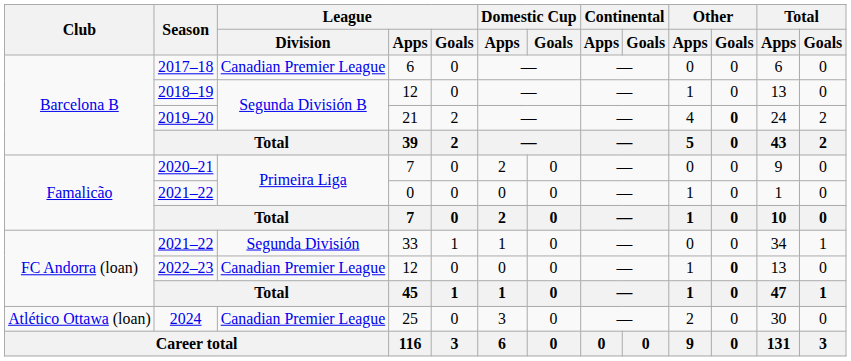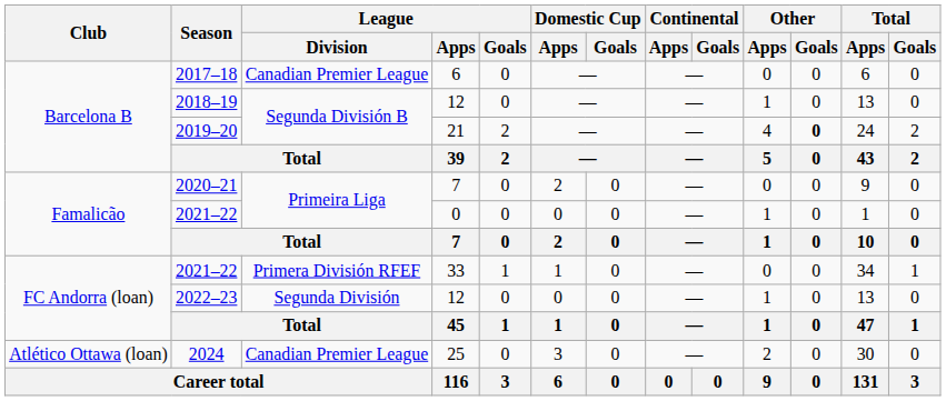2021–22 / 33 | League / Division: Segunda División -> Primera División RFEF
2022–23 | League / Division: Canadian Premier League -> Segunda División
2022–23 | Other / Goals: bold -> normal
